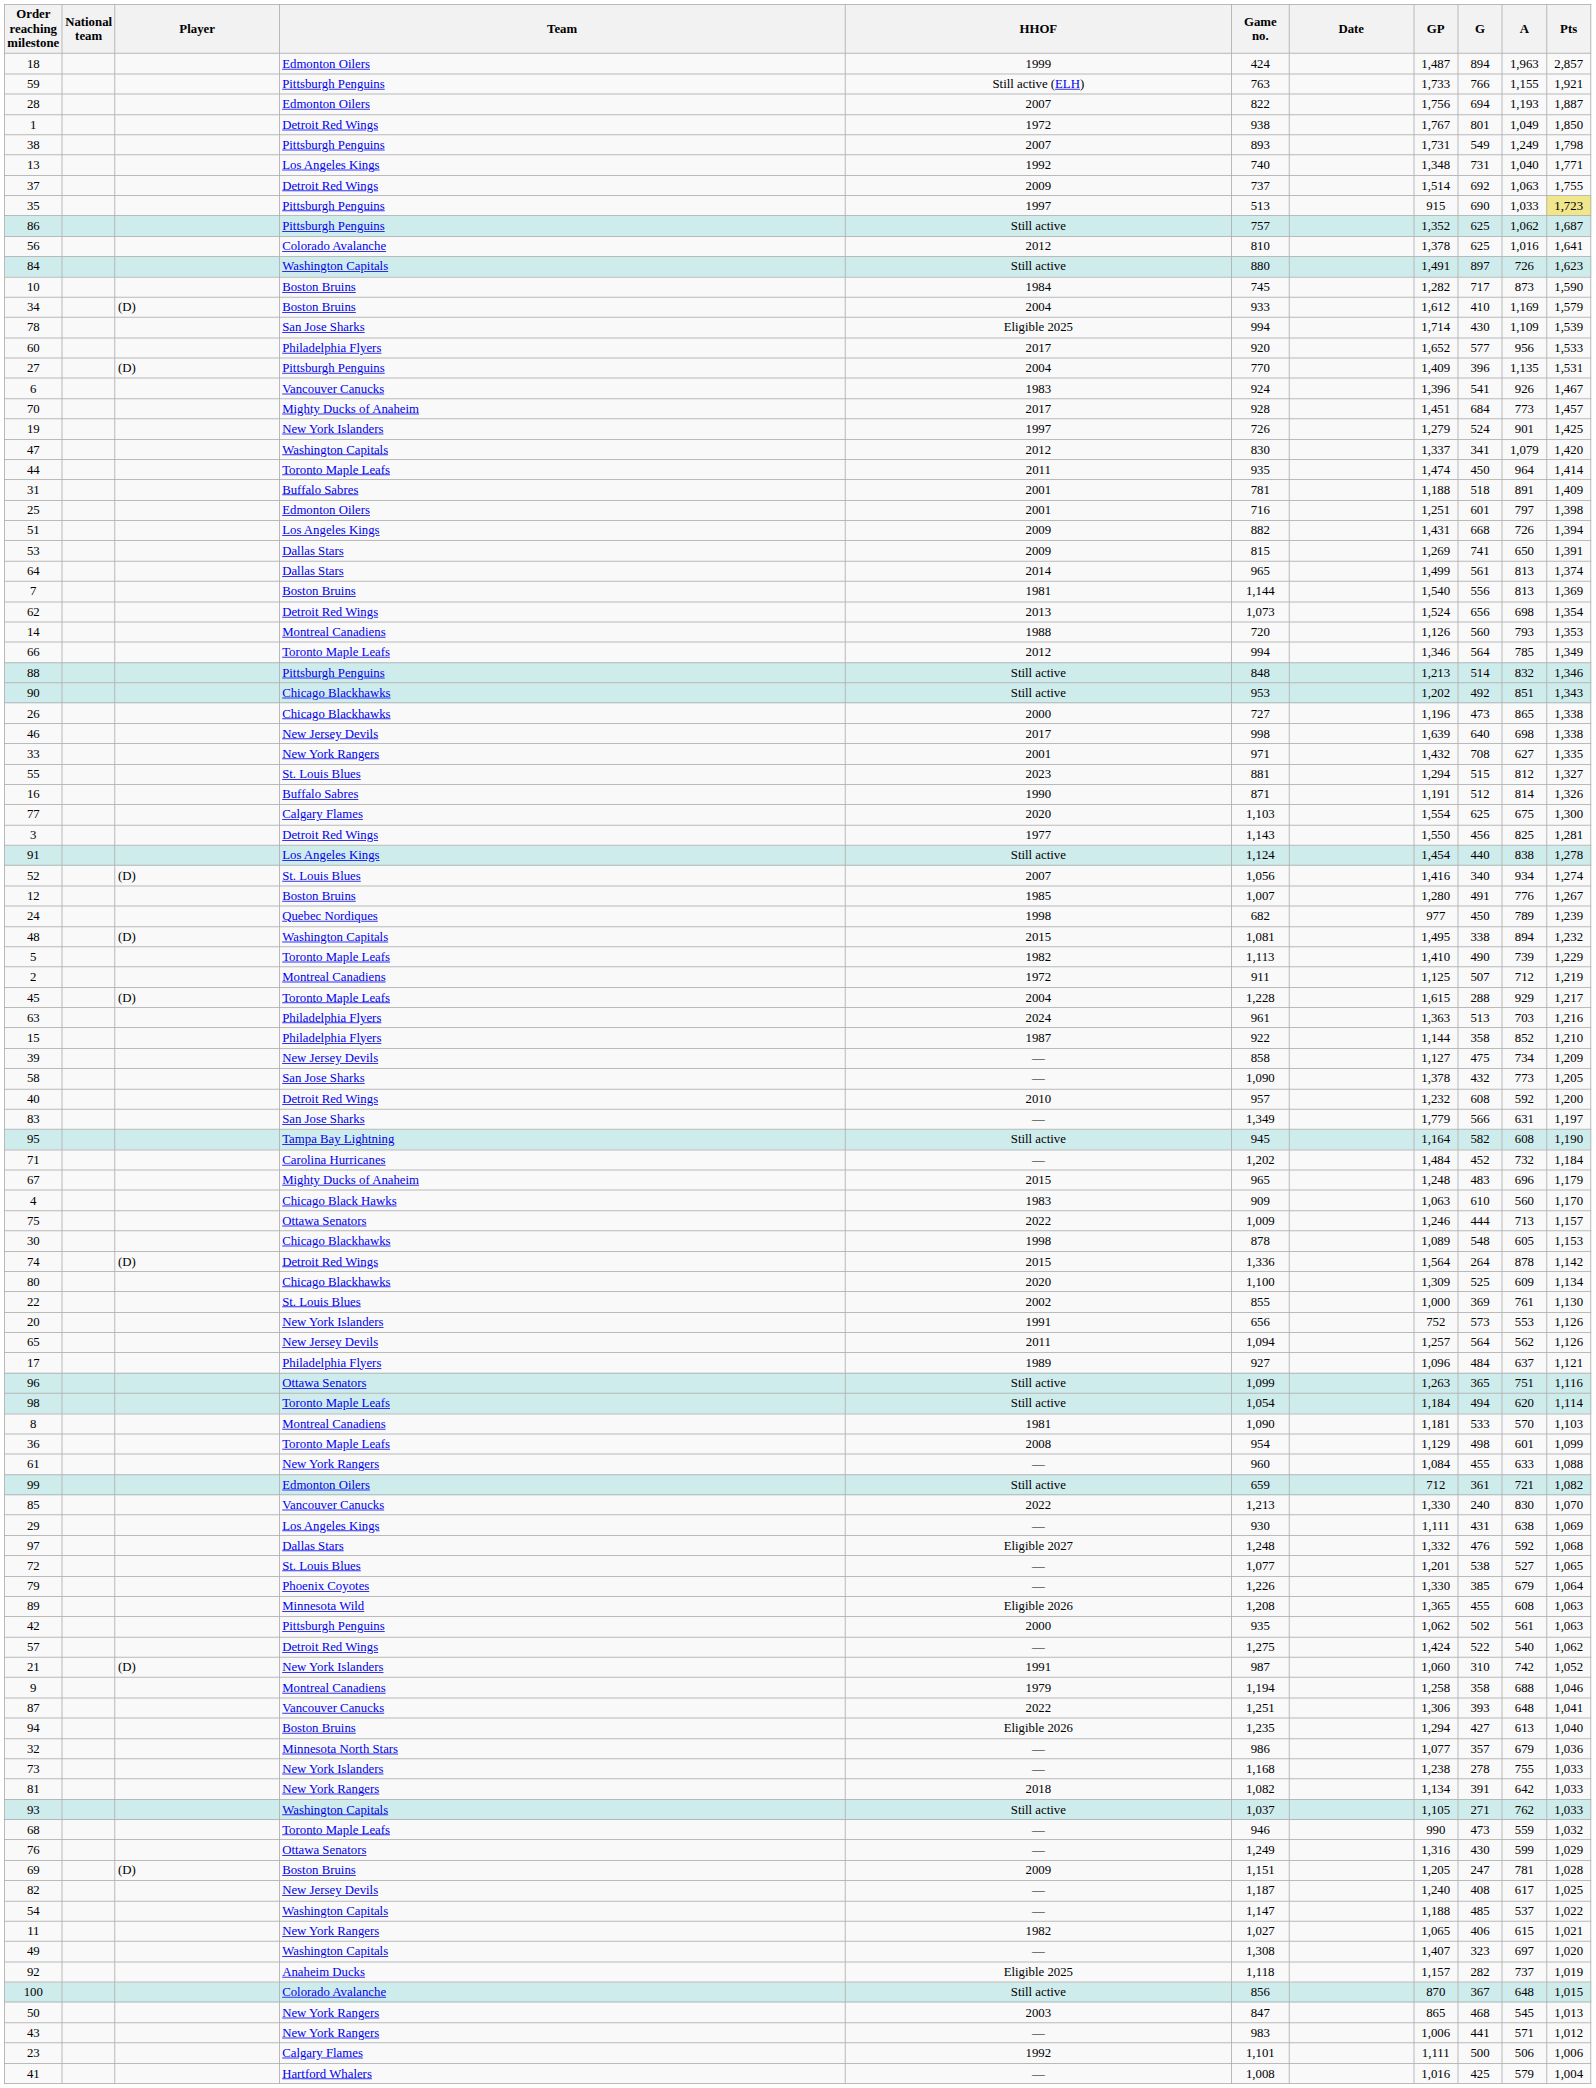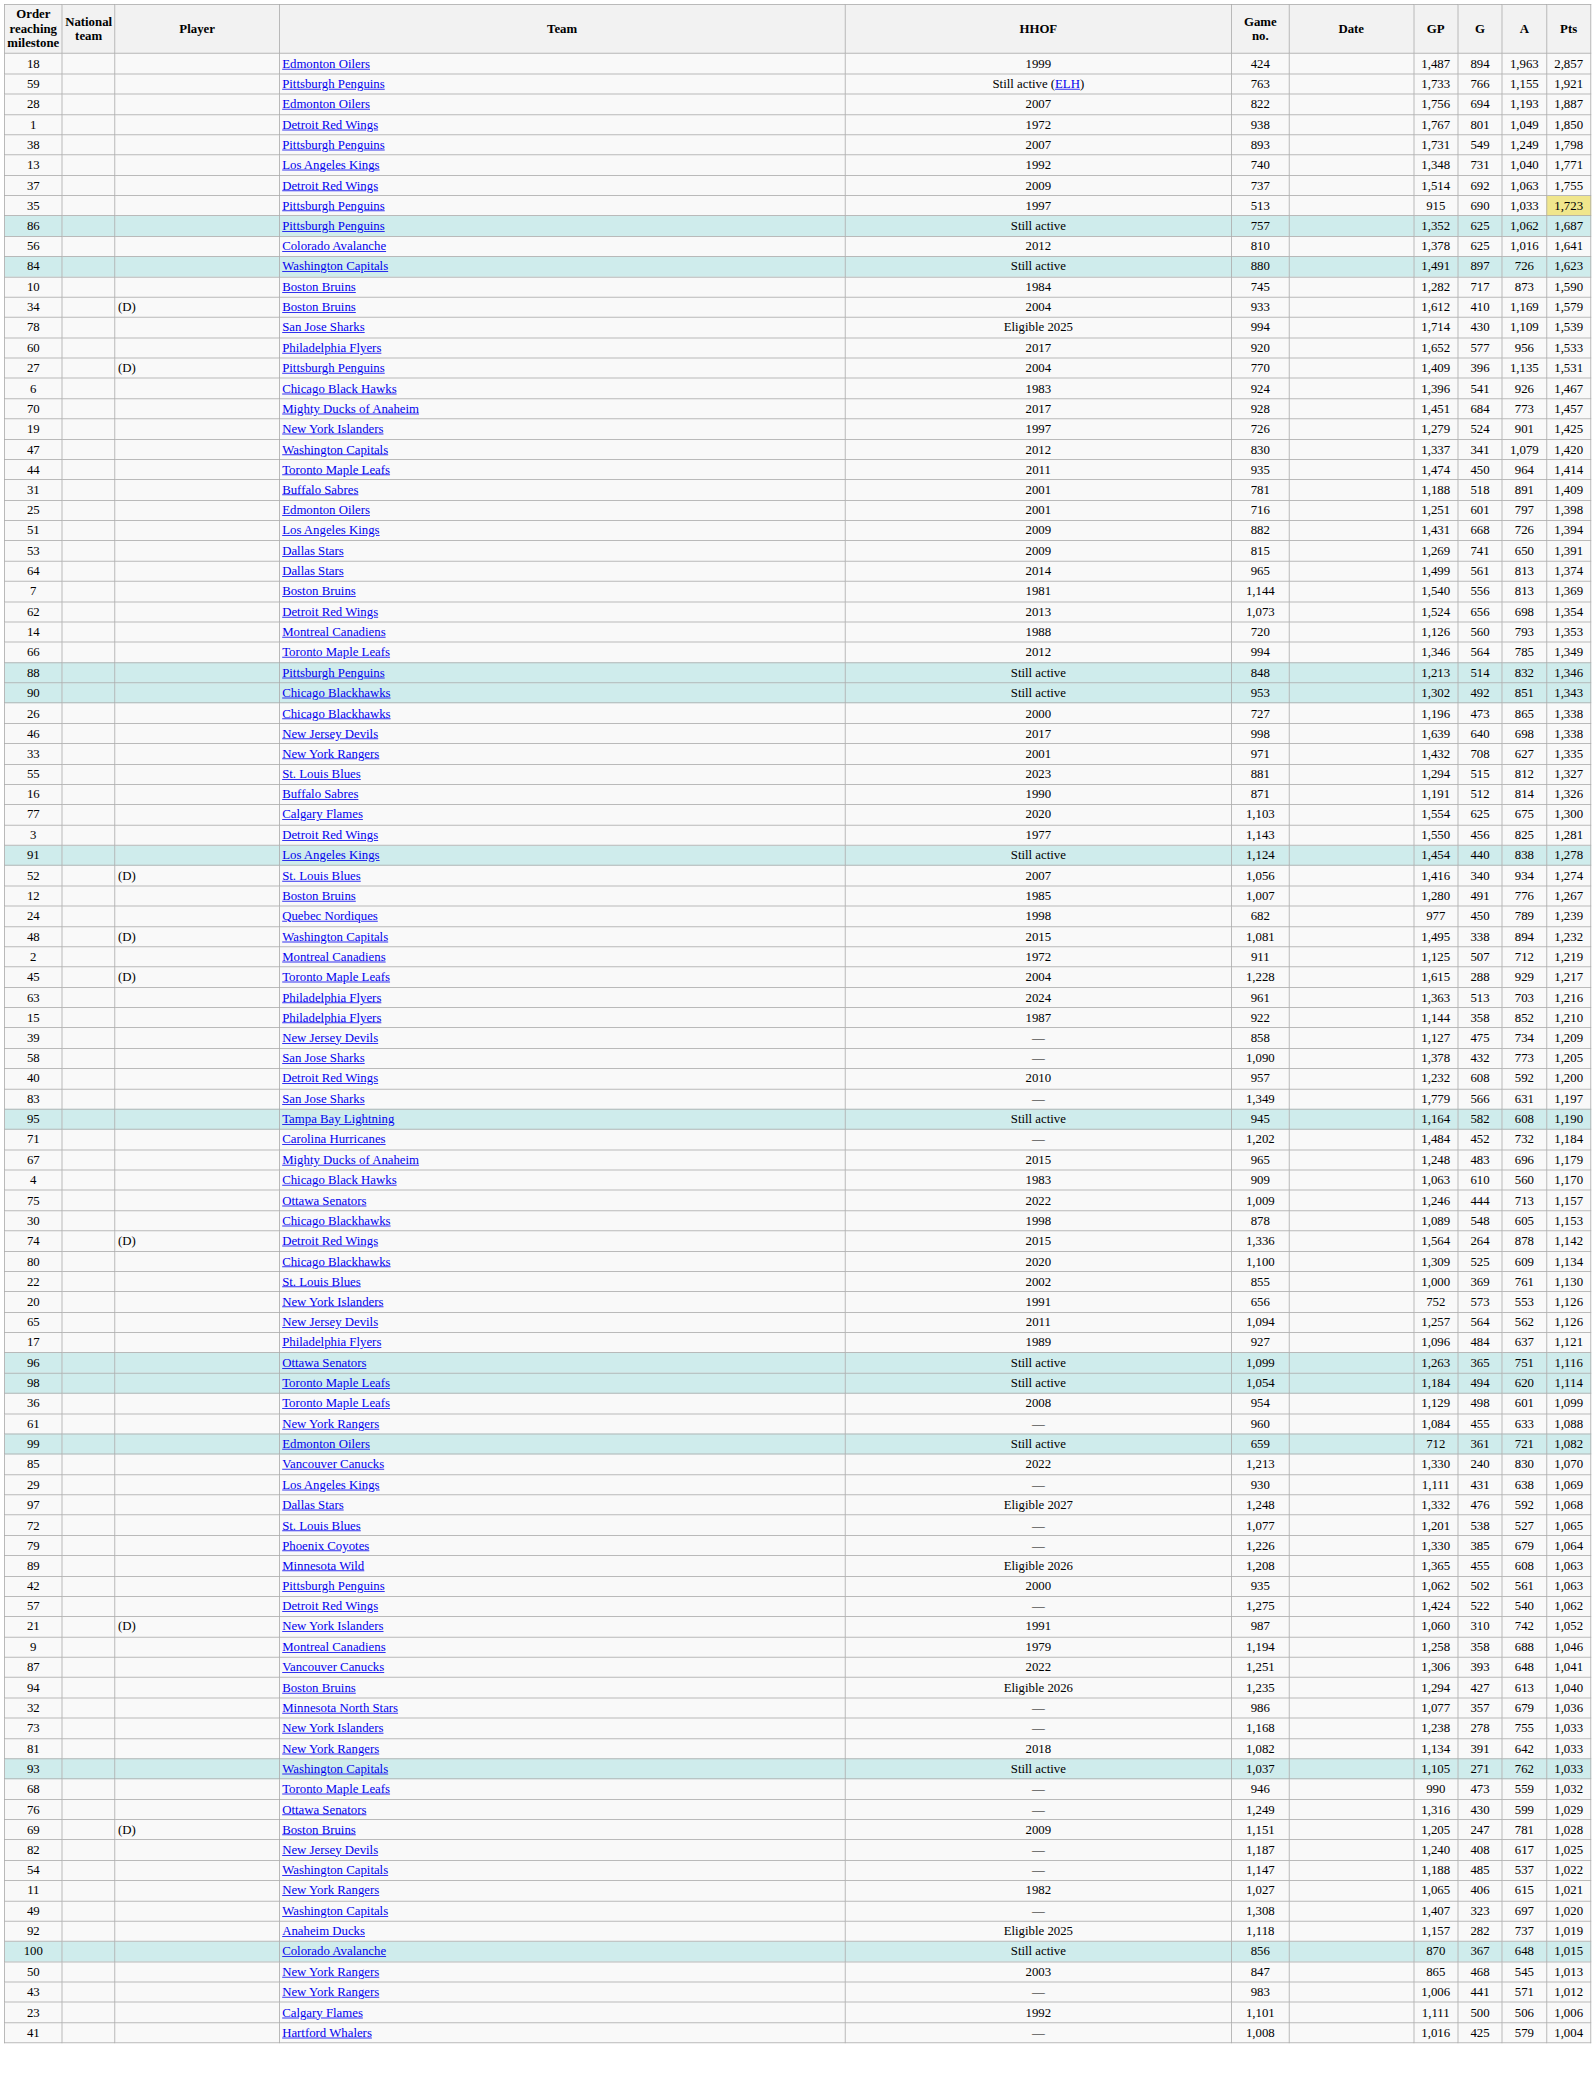6 | Team: Vancouver Canucks -> Chicago Black Hawks
90 | GP: 1,202 -> 1,302
- row: 5 | Toronto Maple Leafs | 1982 | 1,113 | 1,410 | 490 | 739 | 1,229
- row: 8 | Montreal Canadiens | 1981 | 1,090 | 1,181 | 533 | 570 | 1,103
